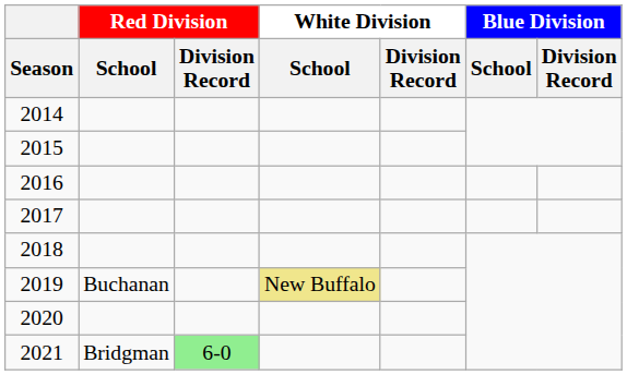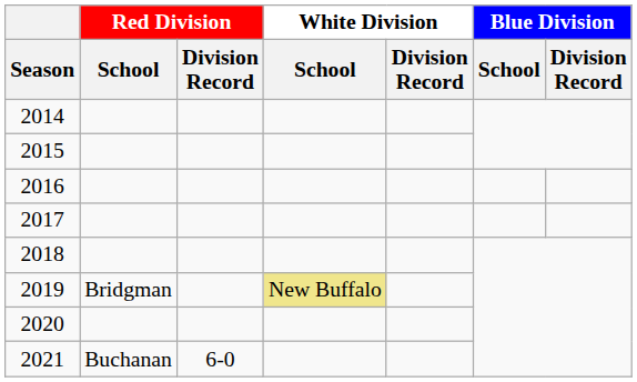2019 | Red Division / School: Buchanan -> Bridgman
2021 | Red Division / School: Bridgman -> Buchanan
2021 | Red Division / Division Record: lightgreen background -> no background
